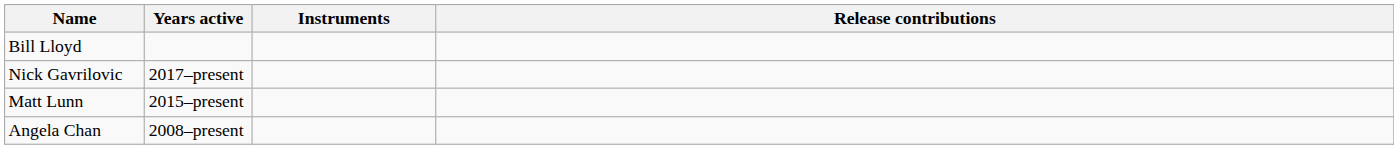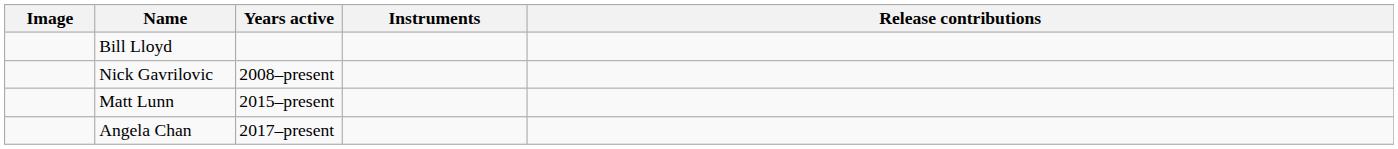+ column: Image
Nick Gavrilovic | Years active: 2017–present -> 2008–present
Angela Chan | Years active: 2008–present -> 2017–present
